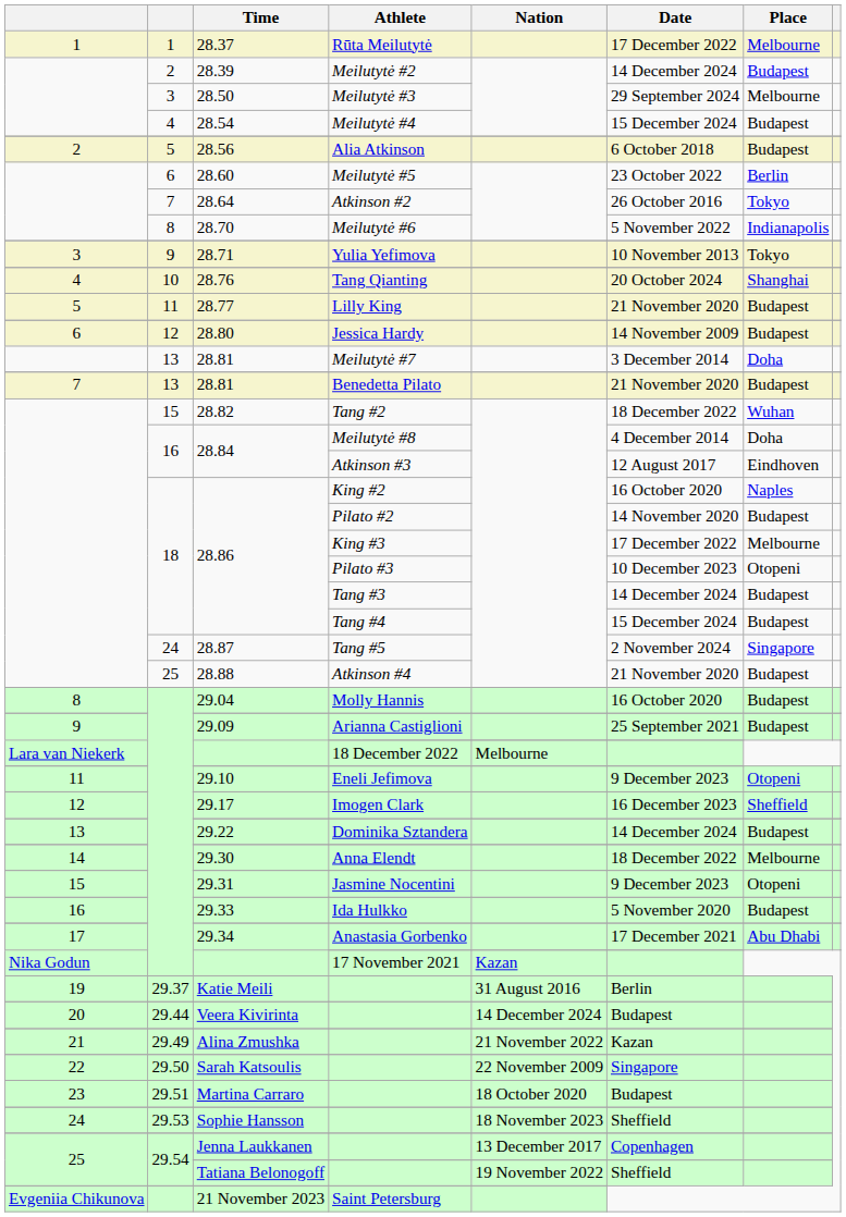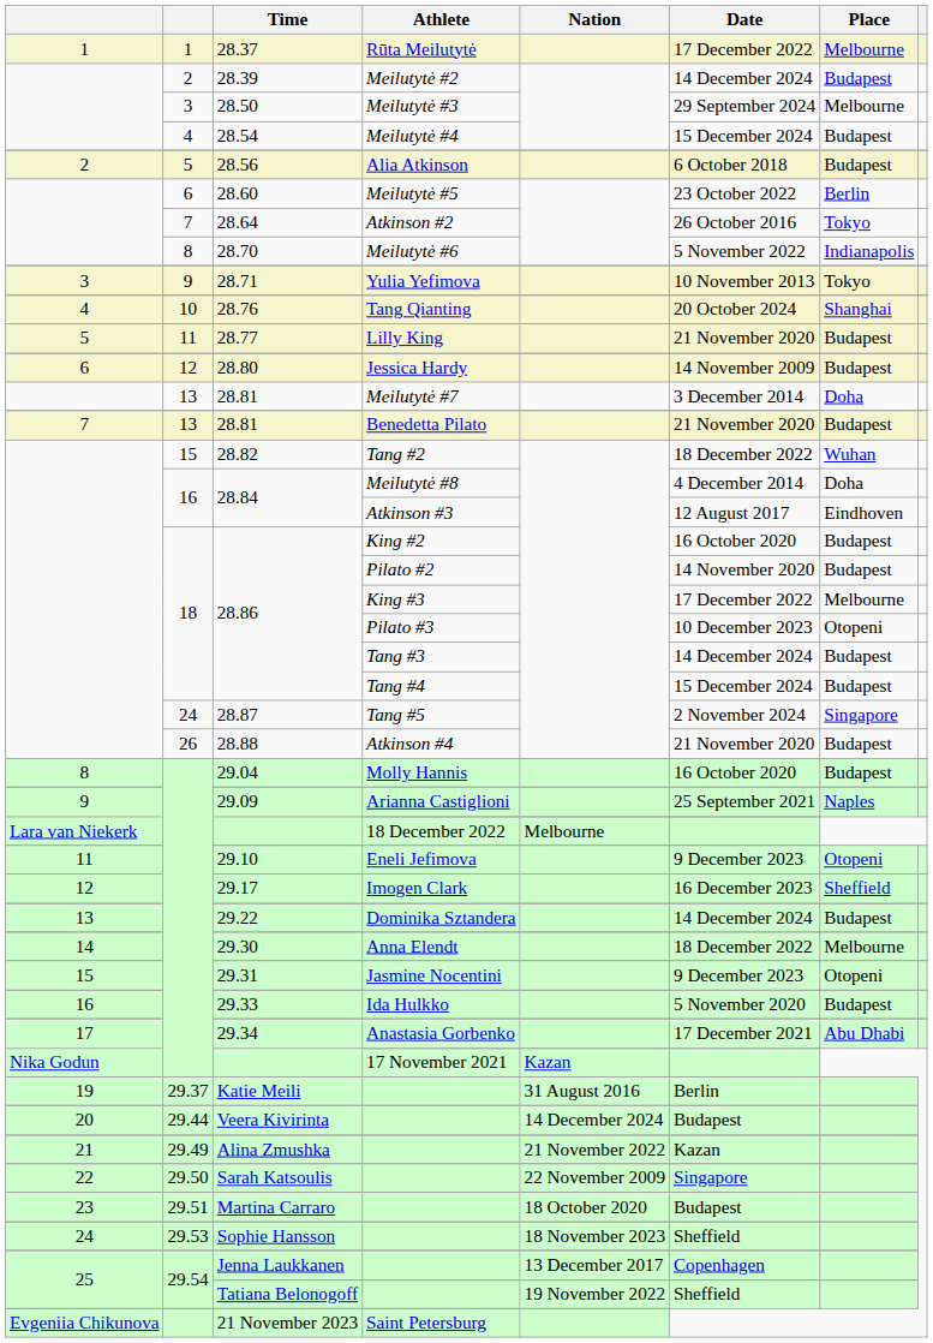King #2 | Place: Naples -> Budapest
Atkinson #4 | column 2: 25 -> 26
Arianna Castiglioni | Place: Budapest -> Naples
